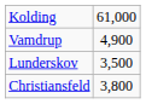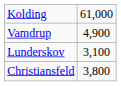Lunderskov | column 2: 3,500 -> 3,100
